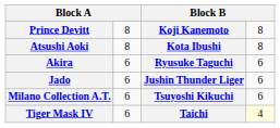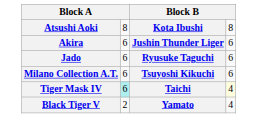- row: Prince Devitt | 8 | Koji Kanemoto | 8
Akira | column 3: Ryusuke Taguchi -> Jushin Thunder Liger
Jado | column 3: Jushin Thunder Liger -> Ryusuke Taguchi
Tiger Mask IV | column 2: no background -> paleturquoise background
+ row: Black Tiger V | 2 | Yamato | 4
